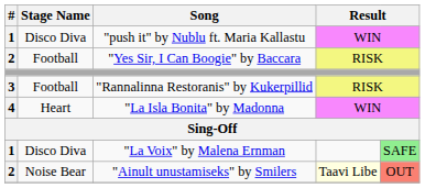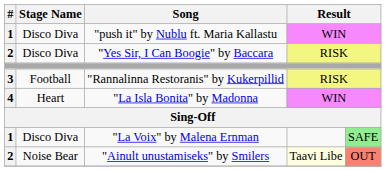"Yes Sir, I Can Boogie" by Baccara | Stage Name: Football -> Disco Diva
